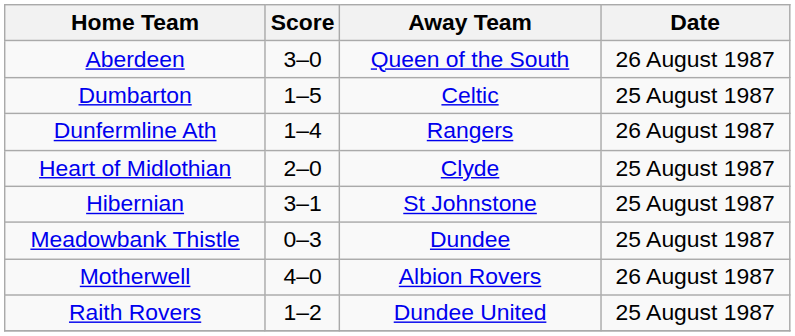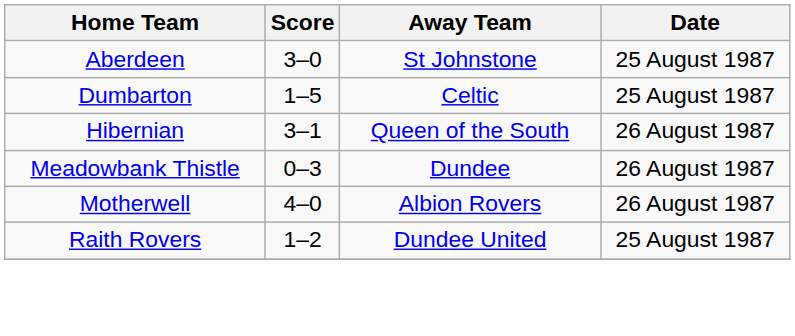Aberdeen | Away Team: Queen of the South -> St Johnstone
Aberdeen | Date: 26 August 1987 -> 25 August 1987
- row: Dunfermline Ath | 1–4 | Rangers | 26 August 1987
- row: Heart of Midlothian | 2–0 | Clyde | 25 August 1987
Hibernian | Away Team: St Johnstone -> Queen of the South
Hibernian | Date: 25 August 1987 -> 26 August 1987
Meadowbank Thistle | Date: 25 August 1987 -> 26 August 1987
